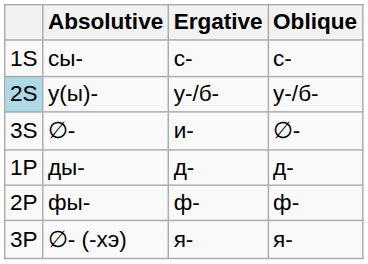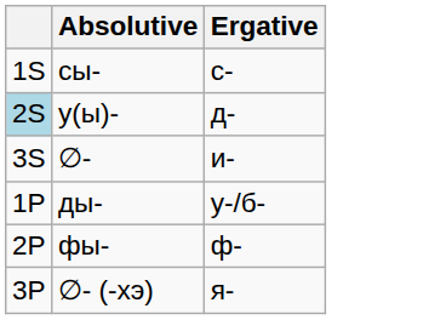- column: Oblique | с- | у-/б- | ∅- | д- | ф- | я-
у(ы)- | Ergative: у-/б- -> д-
ды- | Ergative: д- -> у-/б-
